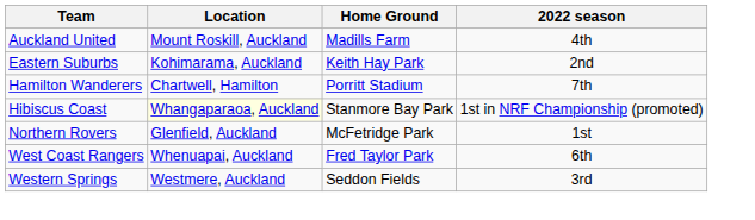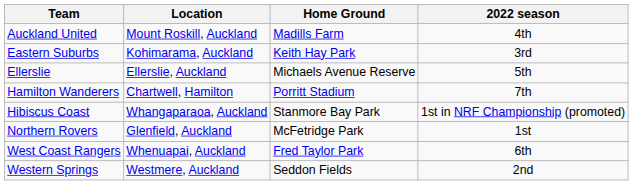Eastern Suburbs | 2022 season: 2nd -> 3rd
+ row: Ellerslie | Ellerslie, Auckland | Michaels Avenue Reserve | 5th
Hibiscus Coast | Location: lightyellow background -> no background
Western Springs | 2022 season: 3rd -> 2nd
